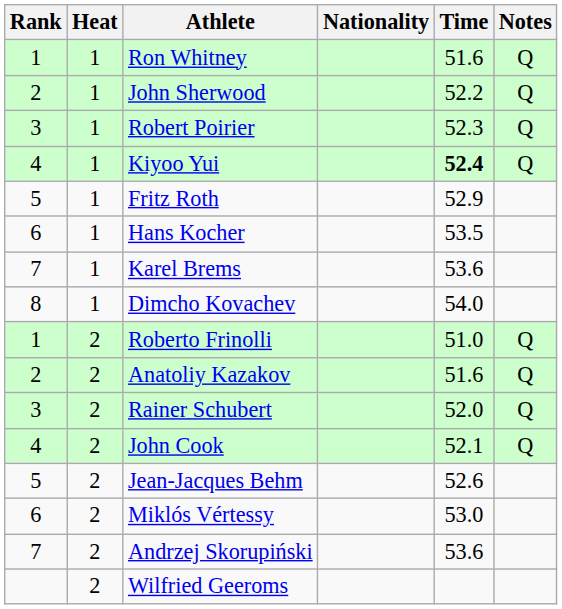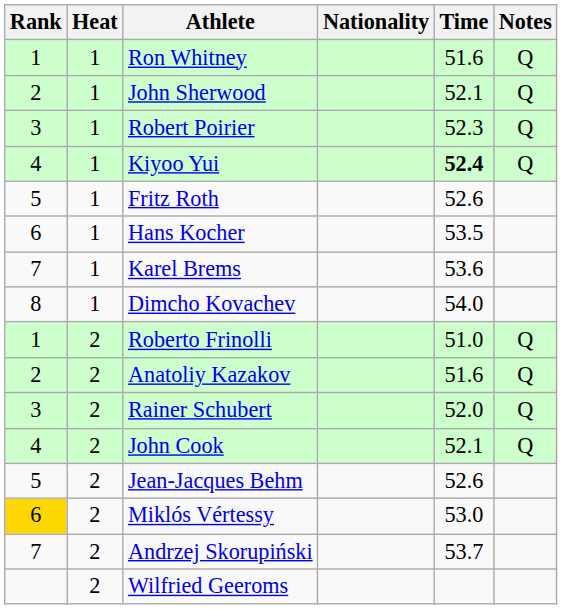John Sherwood | Time: 52.2 -> 52.1
Fritz Roth | Time: 52.9 -> 52.6
Miklós Vértessy | Rank: no background -> gold background
Andrzej Skorupiński | Time: 53.6 -> 53.7
